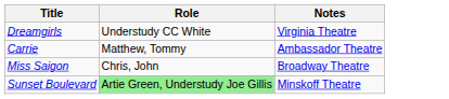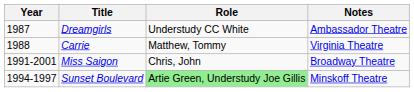+ column: Year | 1987 | 1988 | 1991-2001 | 1994-1997
Dreamgirls | Notes: Virginia Theatre -> Ambassador Theatre
Carrie | Notes: Ambassador Theatre -> Virginia Theatre
